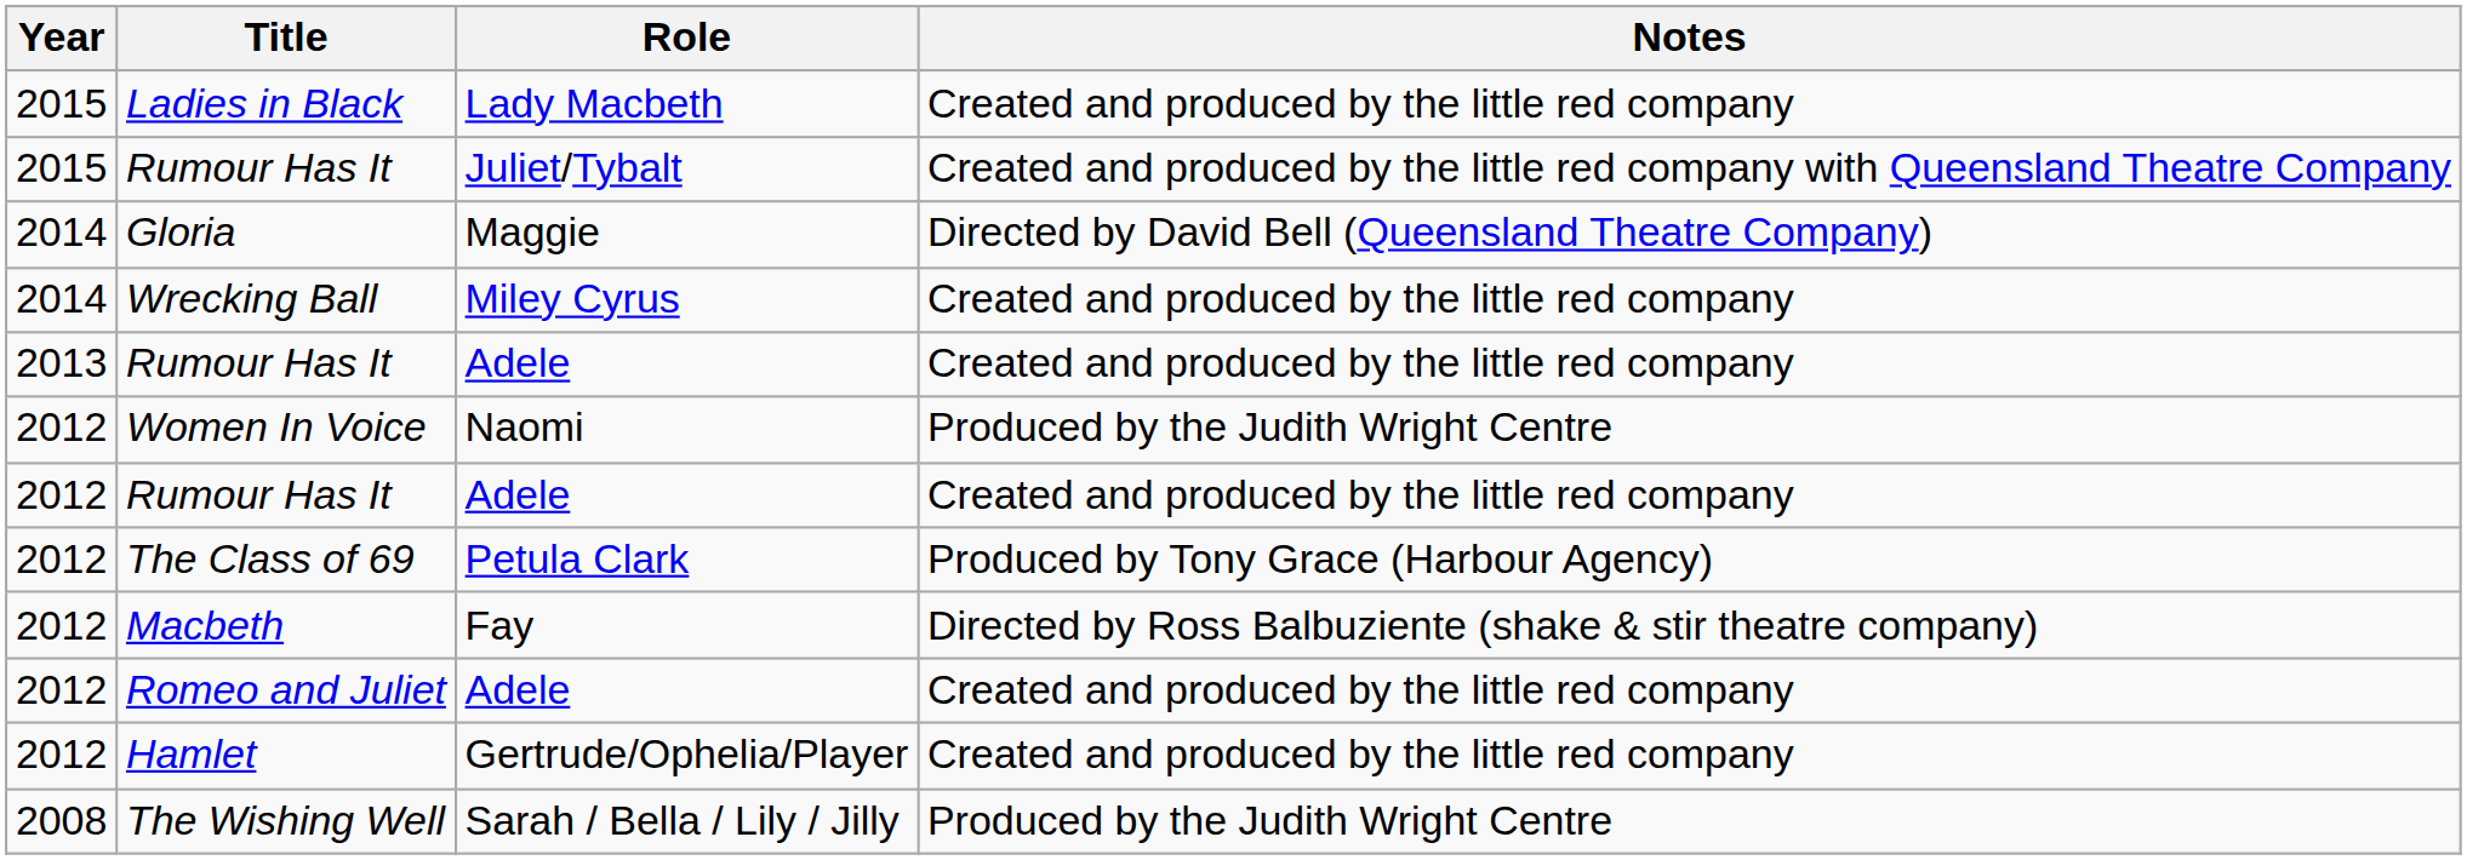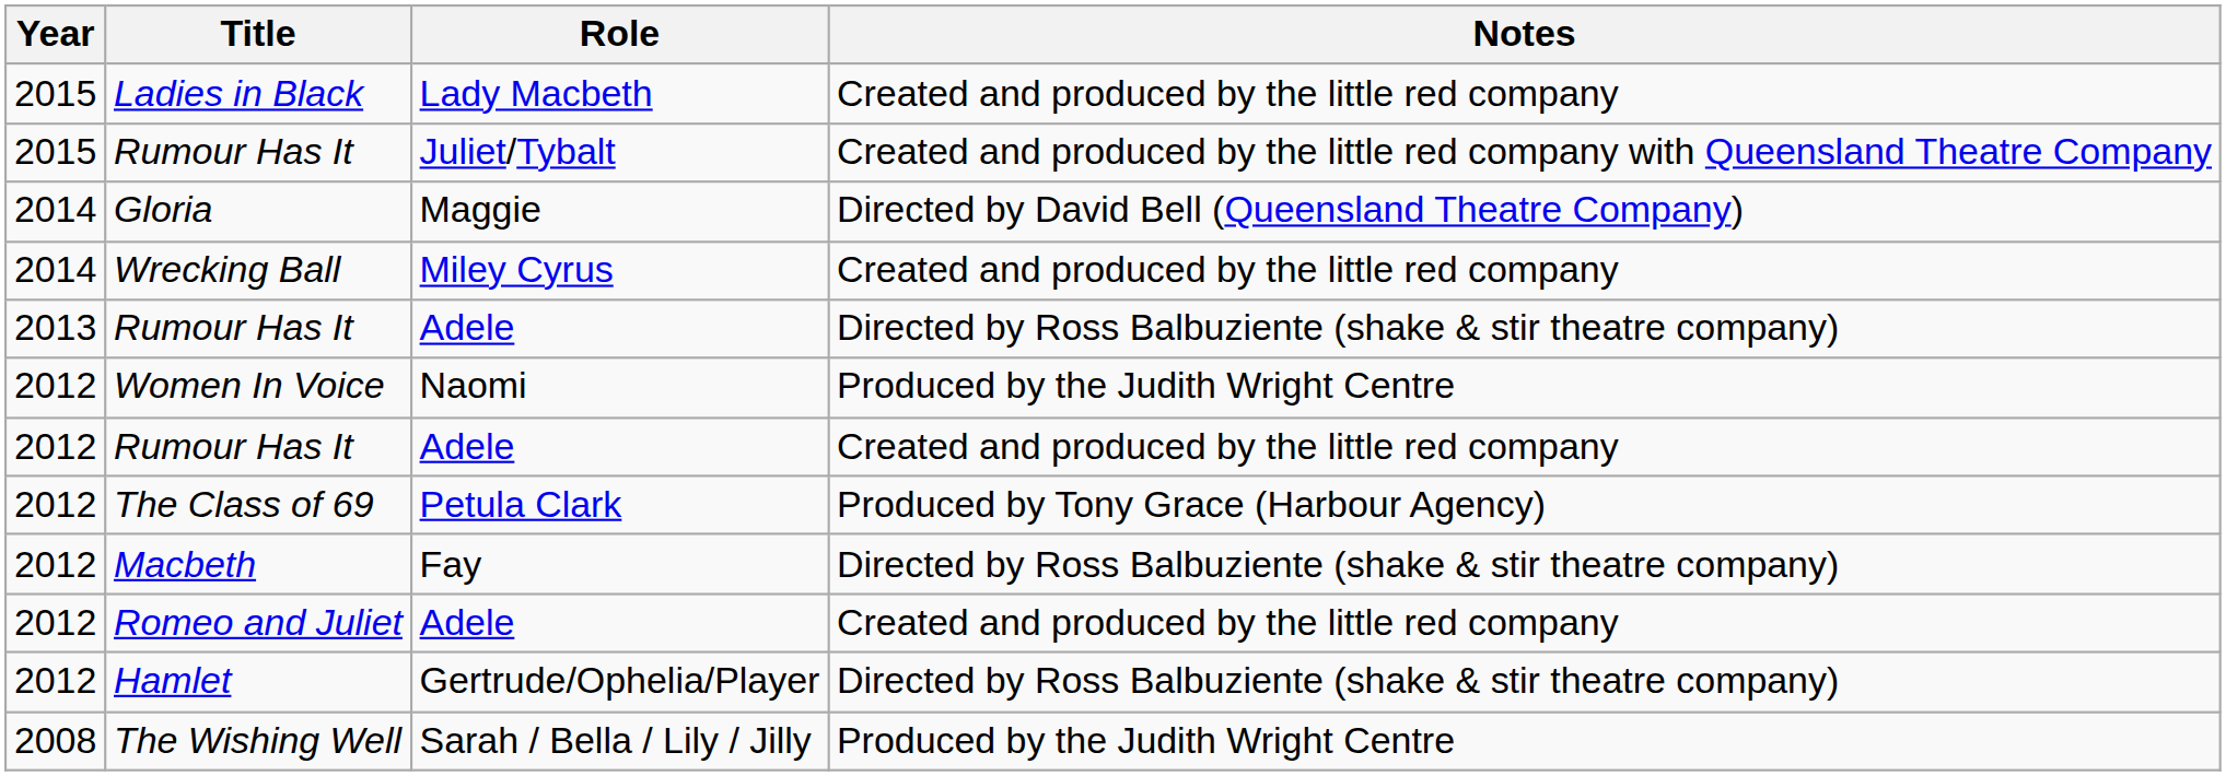2013 / Rumour Has It | Notes: Created and produced by the little red company -> Directed by Ross Balbuziente (shake & stir theatre company)
Hamlet | Notes: Created and produced by the little red company -> Directed by Ross Balbuziente (shake & stir theatre company)
